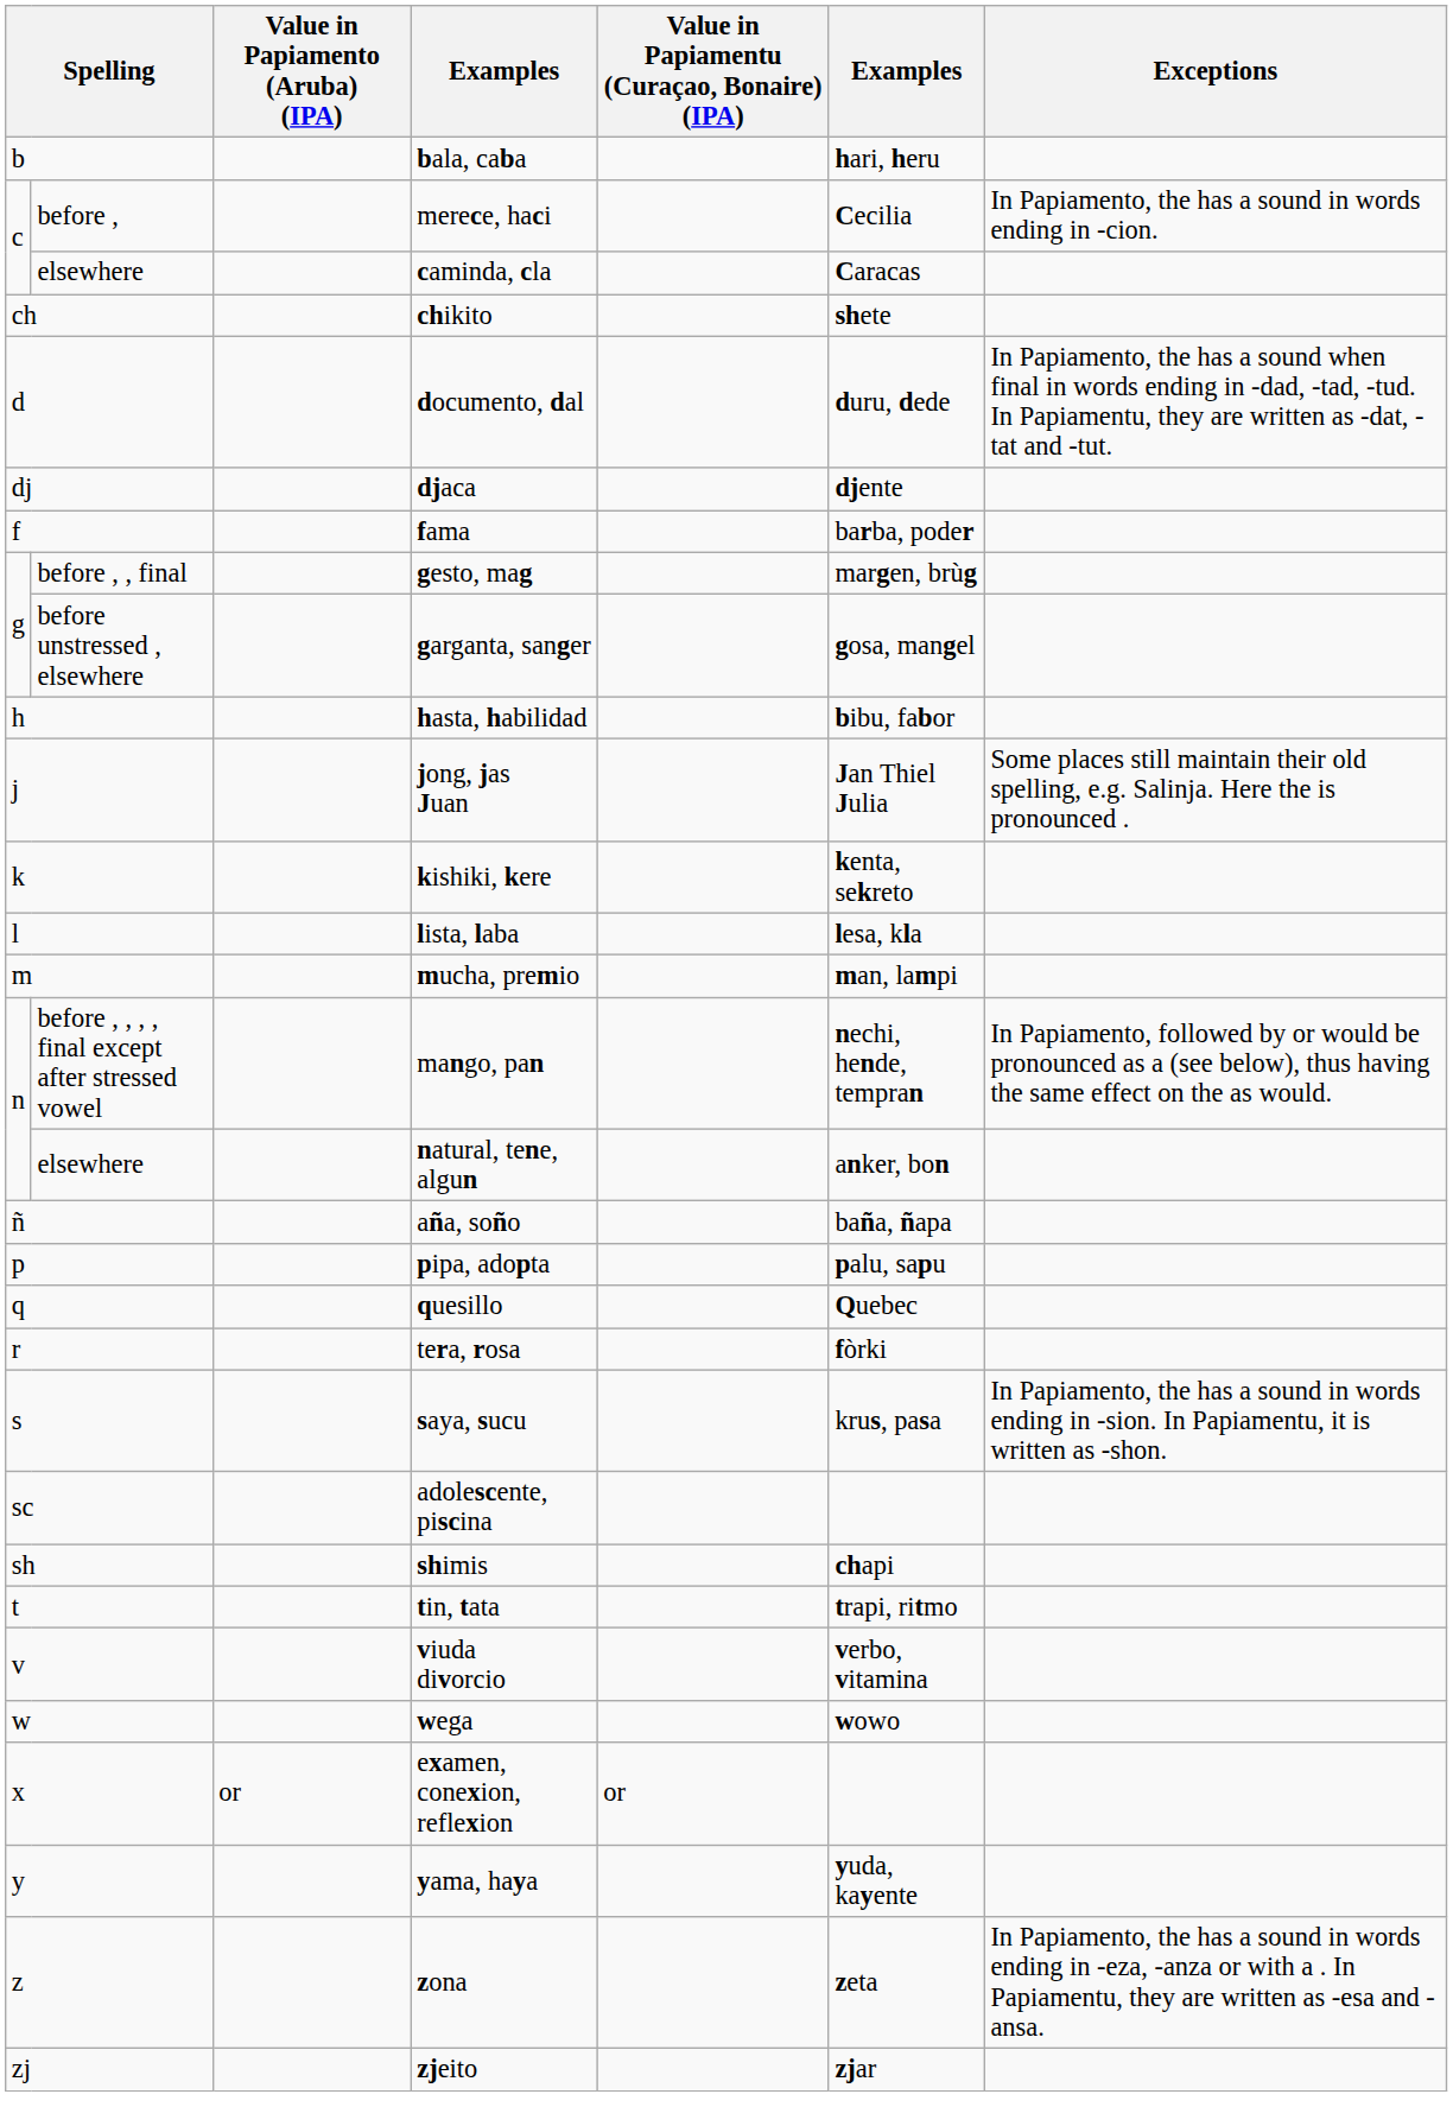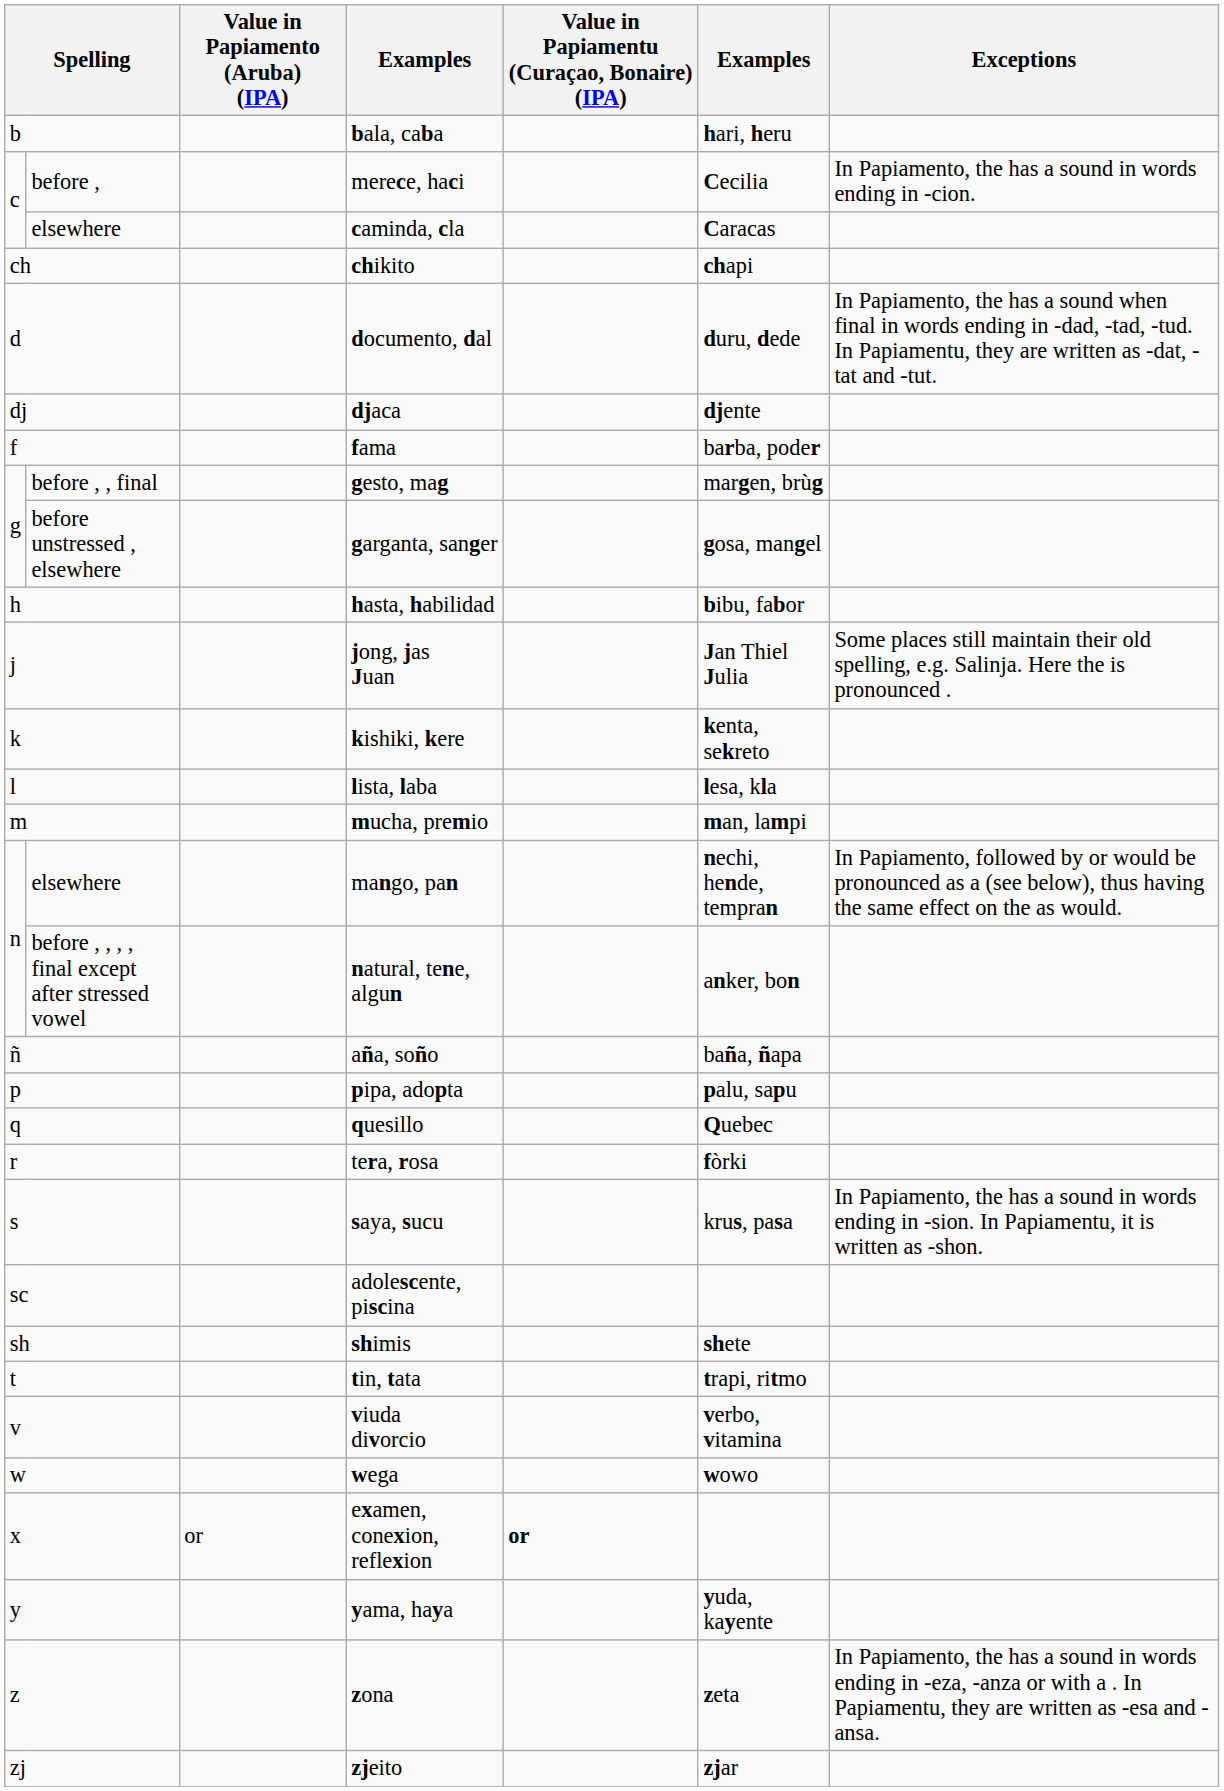chikito | column 6: shete -> chapi
mango, pan | column 2: before , , , , final except after stressed vowel -> elsewhere
natural, tene, algun | column 2: elsewhere -> before , , , , final except after stressed vowel
shimis | column 6: chapi -> shete
examen, conexion, reflexion | Value in Papiamentu (Curaçao, Bonaire) (IPA): normal -> bold
